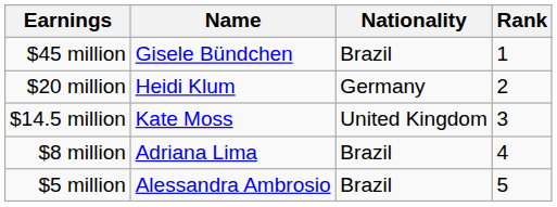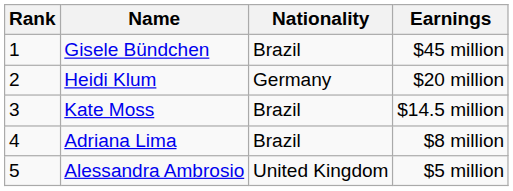columns swapped: Rank <-> Earnings
Kate Moss | Nationality: United Kingdom -> Brazil
Alessandra Ambrosio | Nationality: Brazil -> United Kingdom
